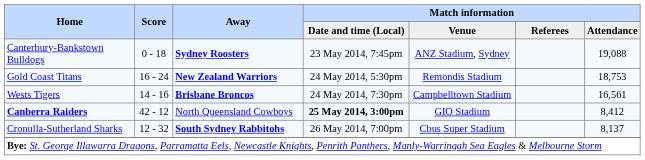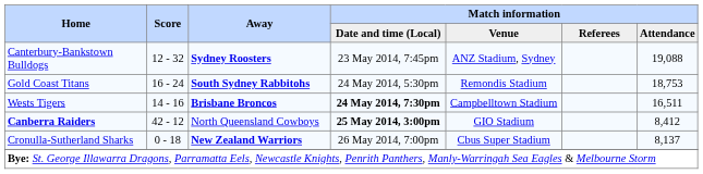Canterbury-Bankstown Bulldogs | Score: 0 - 18 -> 12 - 32
Gold Coast Titans | Away: New Zealand Warriors -> South Sydney Rabbitohs
Wests Tigers | Match information / Date and time (Local): normal -> bold
Wests Tigers | Match information / Attendance: 16,561 -> 16,511
Cronulla-Sutherland Sharks | Score: 12 - 32 -> 0 - 18
Cronulla-Sutherland Sharks | Away: South Sydney Rabbitohs -> New Zealand Warriors
